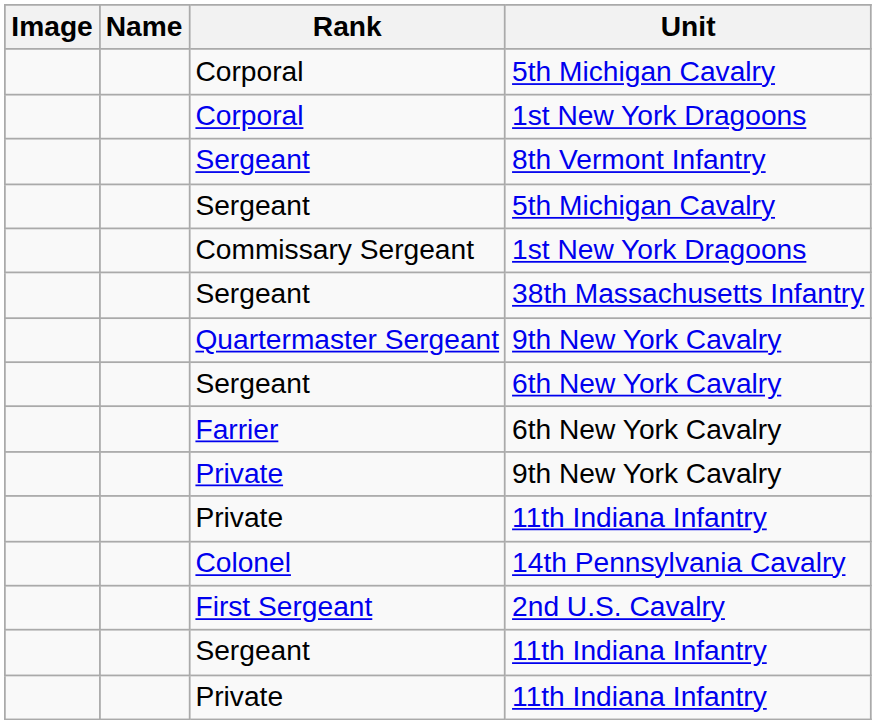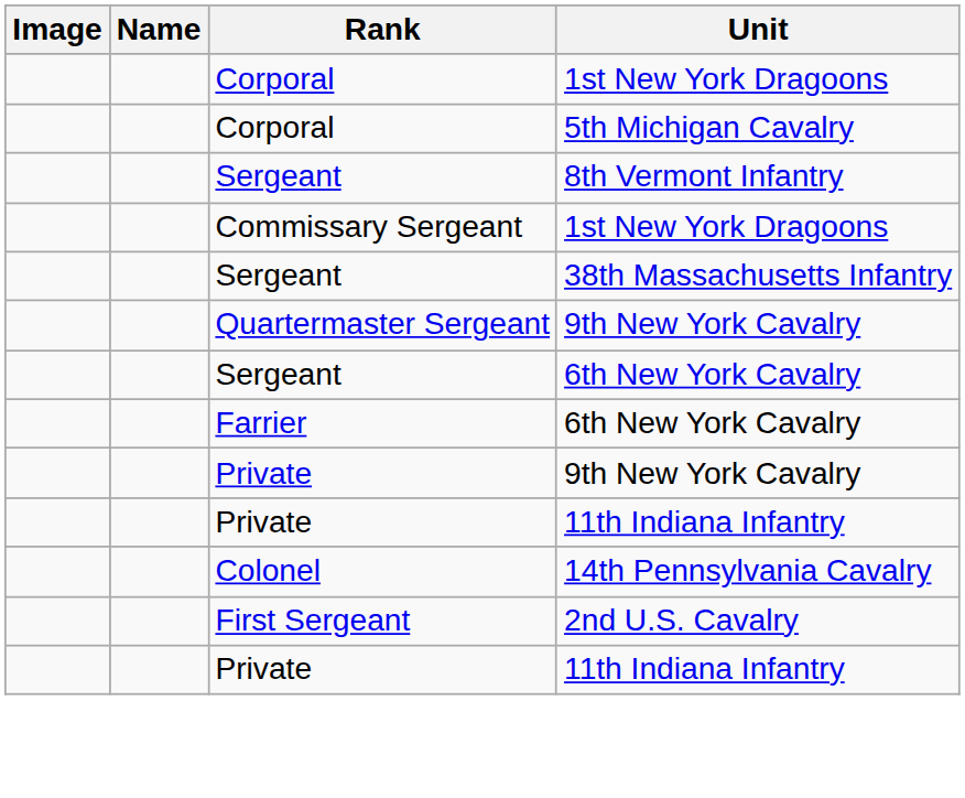rows swapped: Corporal / 1st New York Dragoons <-> Corporal / 5th Michigan Cavalry
- row: Sergeant | 5th Michigan Cavalry
- row: Sergeant | 11th Indiana Infantry
